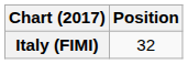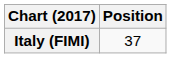Italy (FIMI) | Position: 32 -> 37
